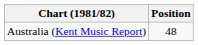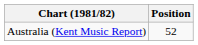Australia (Kent Music Report) | Position: 48 -> 52
